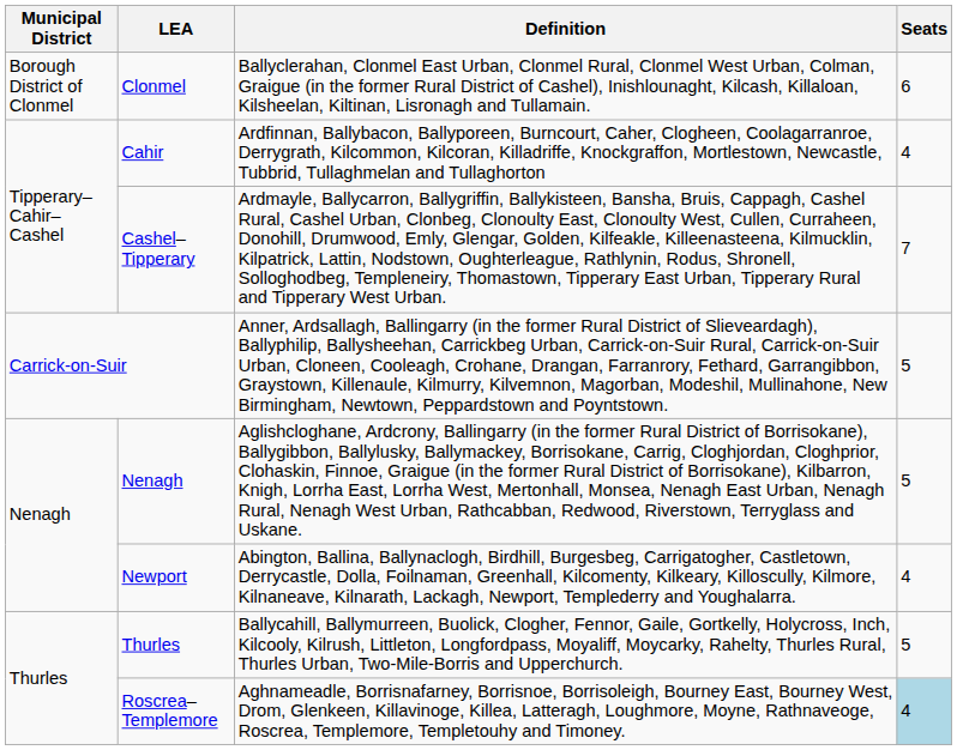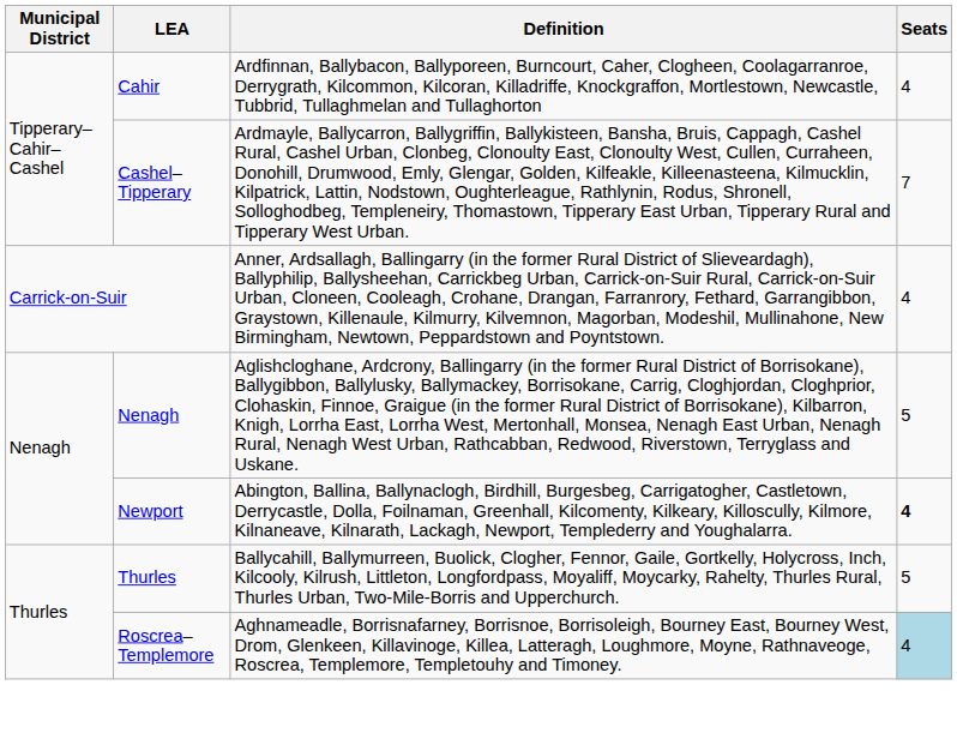- row: Borough District of Clonmel | Clonmel | Ballyclerahan, Clonmel East Urban, Clonmel Rural, Clonmel West Urban, Colman, Graigue (in the former Rural District of Cashel), Inishlounaght, Kilcash, Killaloan, Kilsheelan, Kiltinan, Lisronagh and Tullamain. | 6
Carrick-on-Suir | Seats: 5 -> 4
Newport | Seats: normal -> bold
